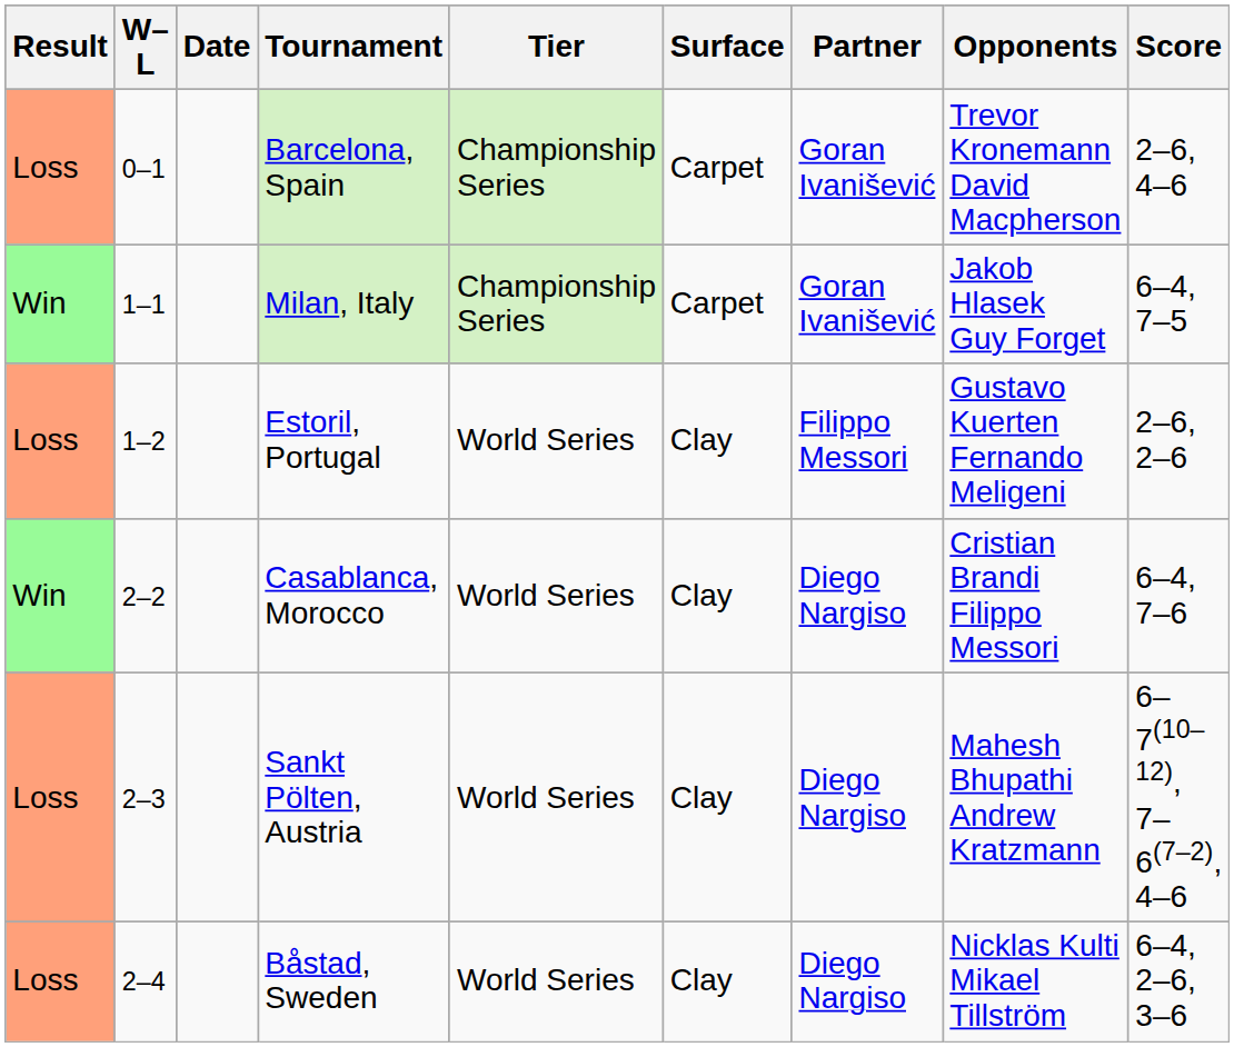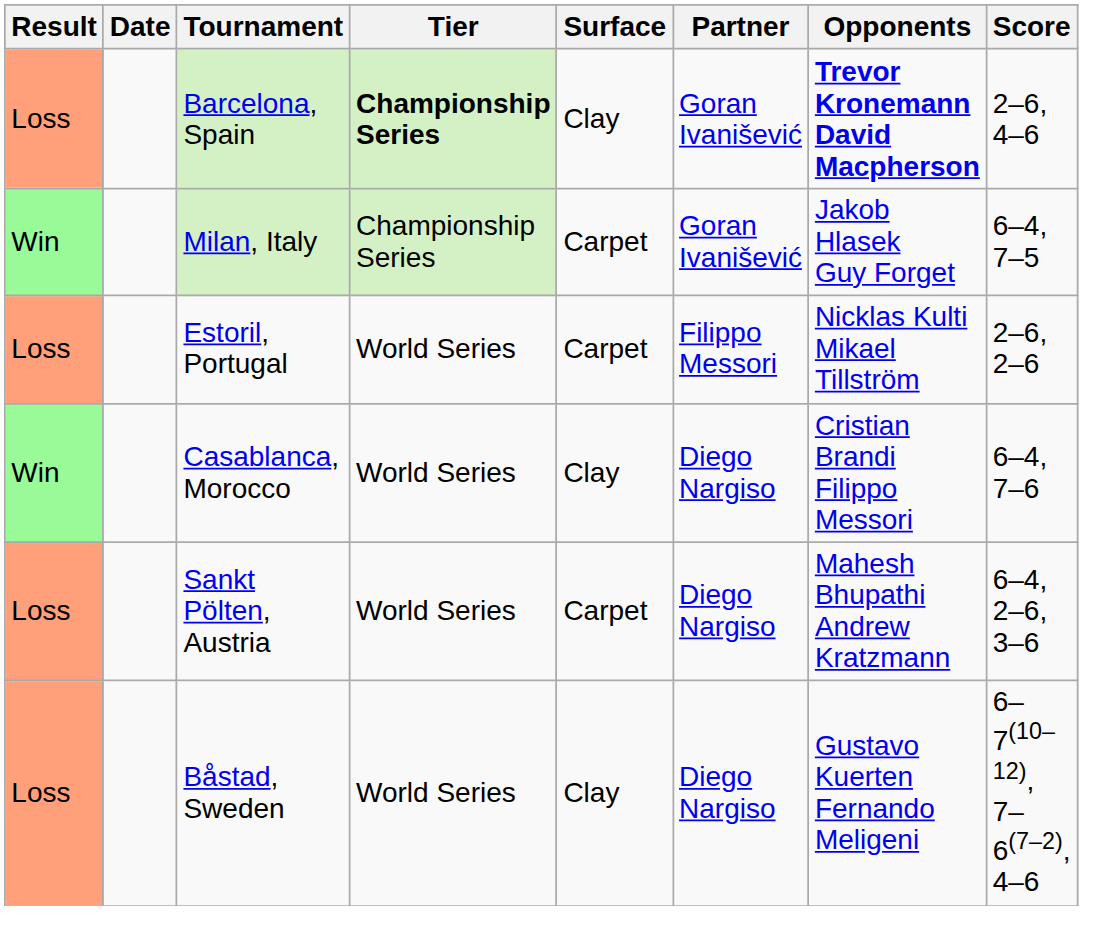- column: W–L | 0–1 | 1–1 | 1–2 | 2–2 | 2–3 | 2–4
Barcelona, Spain | Tier: normal -> bold
Barcelona, Spain | Surface: Carpet -> Clay
Barcelona, Spain | Opponents: normal -> bold
Estoril, Portugal | Surface: Clay -> Carpet
Estoril, Portugal | Opponents: Gustavo Kuerten Fernando Meligeni -> Nicklas Kulti Mikael Tillström
Sankt Pölten, Austria | Surface: Clay -> Carpet
Sankt Pölten, Austria | Score: 6–7(10–12), 7–6(7–2), 4–6 -> 6–4, 2–6, 3–6
Båstad, Sweden | Opponents: Nicklas Kulti Mikael Tillström -> Gustavo Kuerten Fernando Meligeni
Båstad, Sweden | Score: 6–4, 2–6, 3–6 -> 6–7(10–12), 7–6(7–2), 4–6
